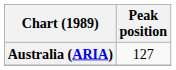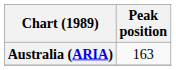Australia (ARIA) | Peak position: 127 -> 163
